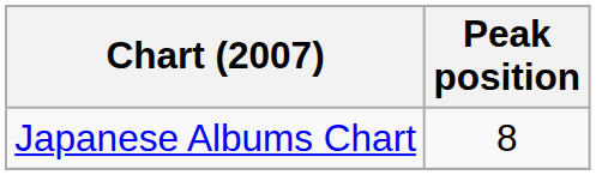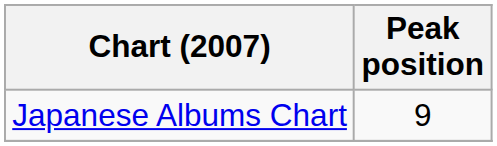Japanese Albums Chart | Peak position: 8 -> 9
